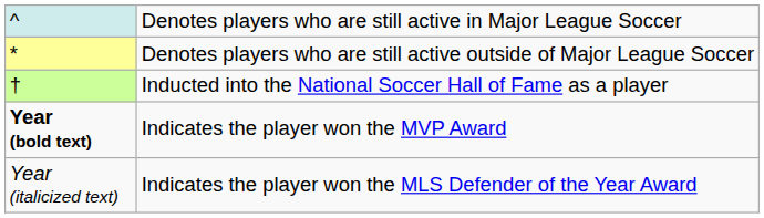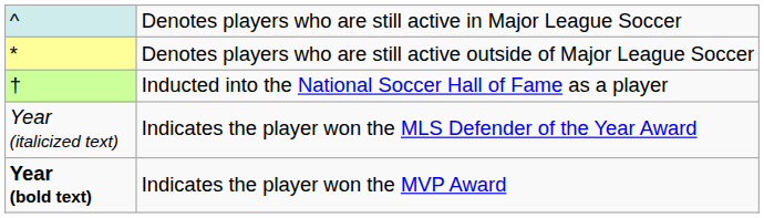rows swapped: Year (bold text) <-> Year (italicized text)
